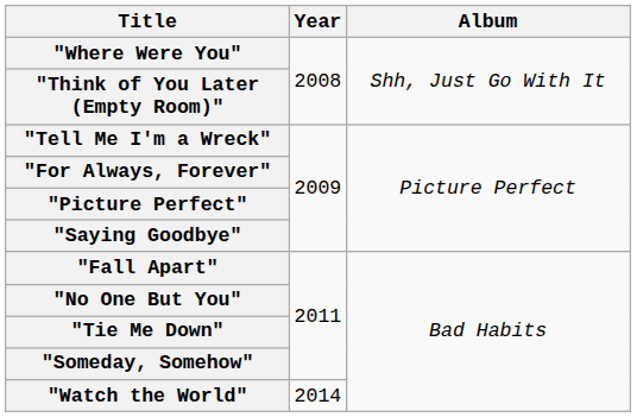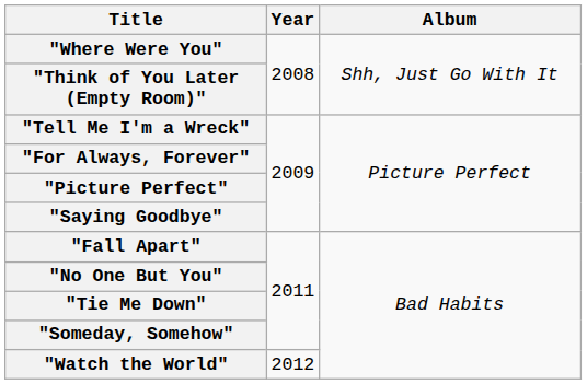"Watch the World" | Year: 2014 -> 2012
